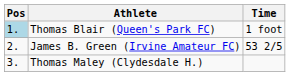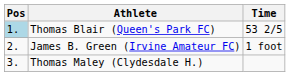Thomas Blair (Queen's Park FC) | Time: 1 foot -> 53 2/5
James B. Green (Irvine Amateur FC) | Time: 53 2/5 -> 1 foot
